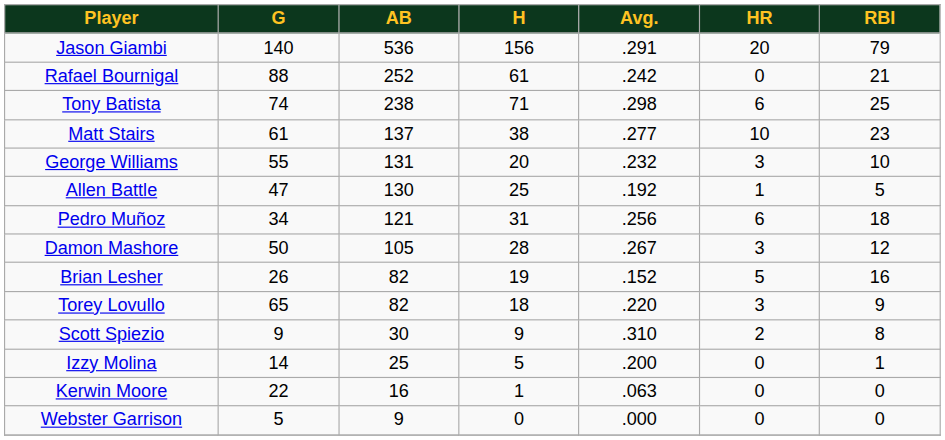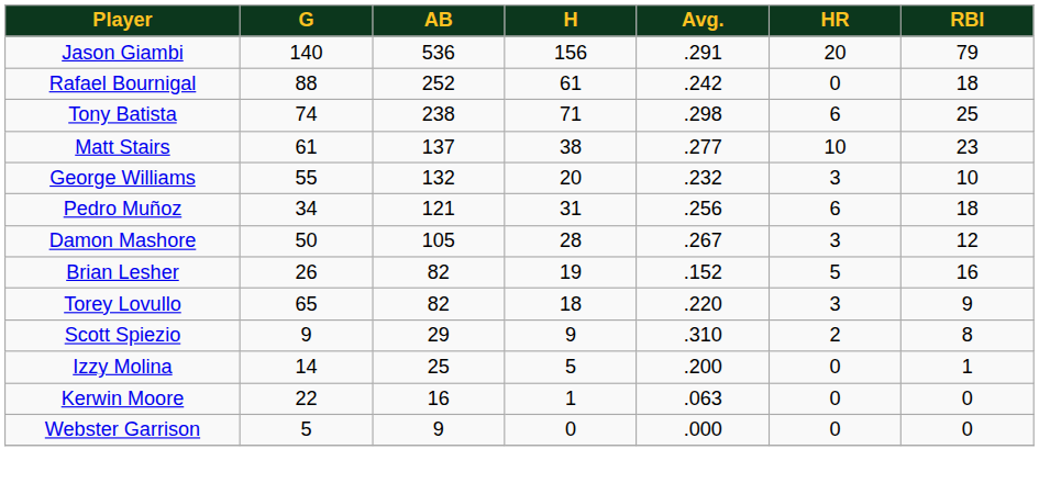Rafael Bournigal | RBI: 21 -> 18
George Williams | AB: 131 -> 132
- row: Allen Battle | 47 | 130 | 25 | .192 | 1 | 5
Scott Spiezio | AB: 30 -> 29
